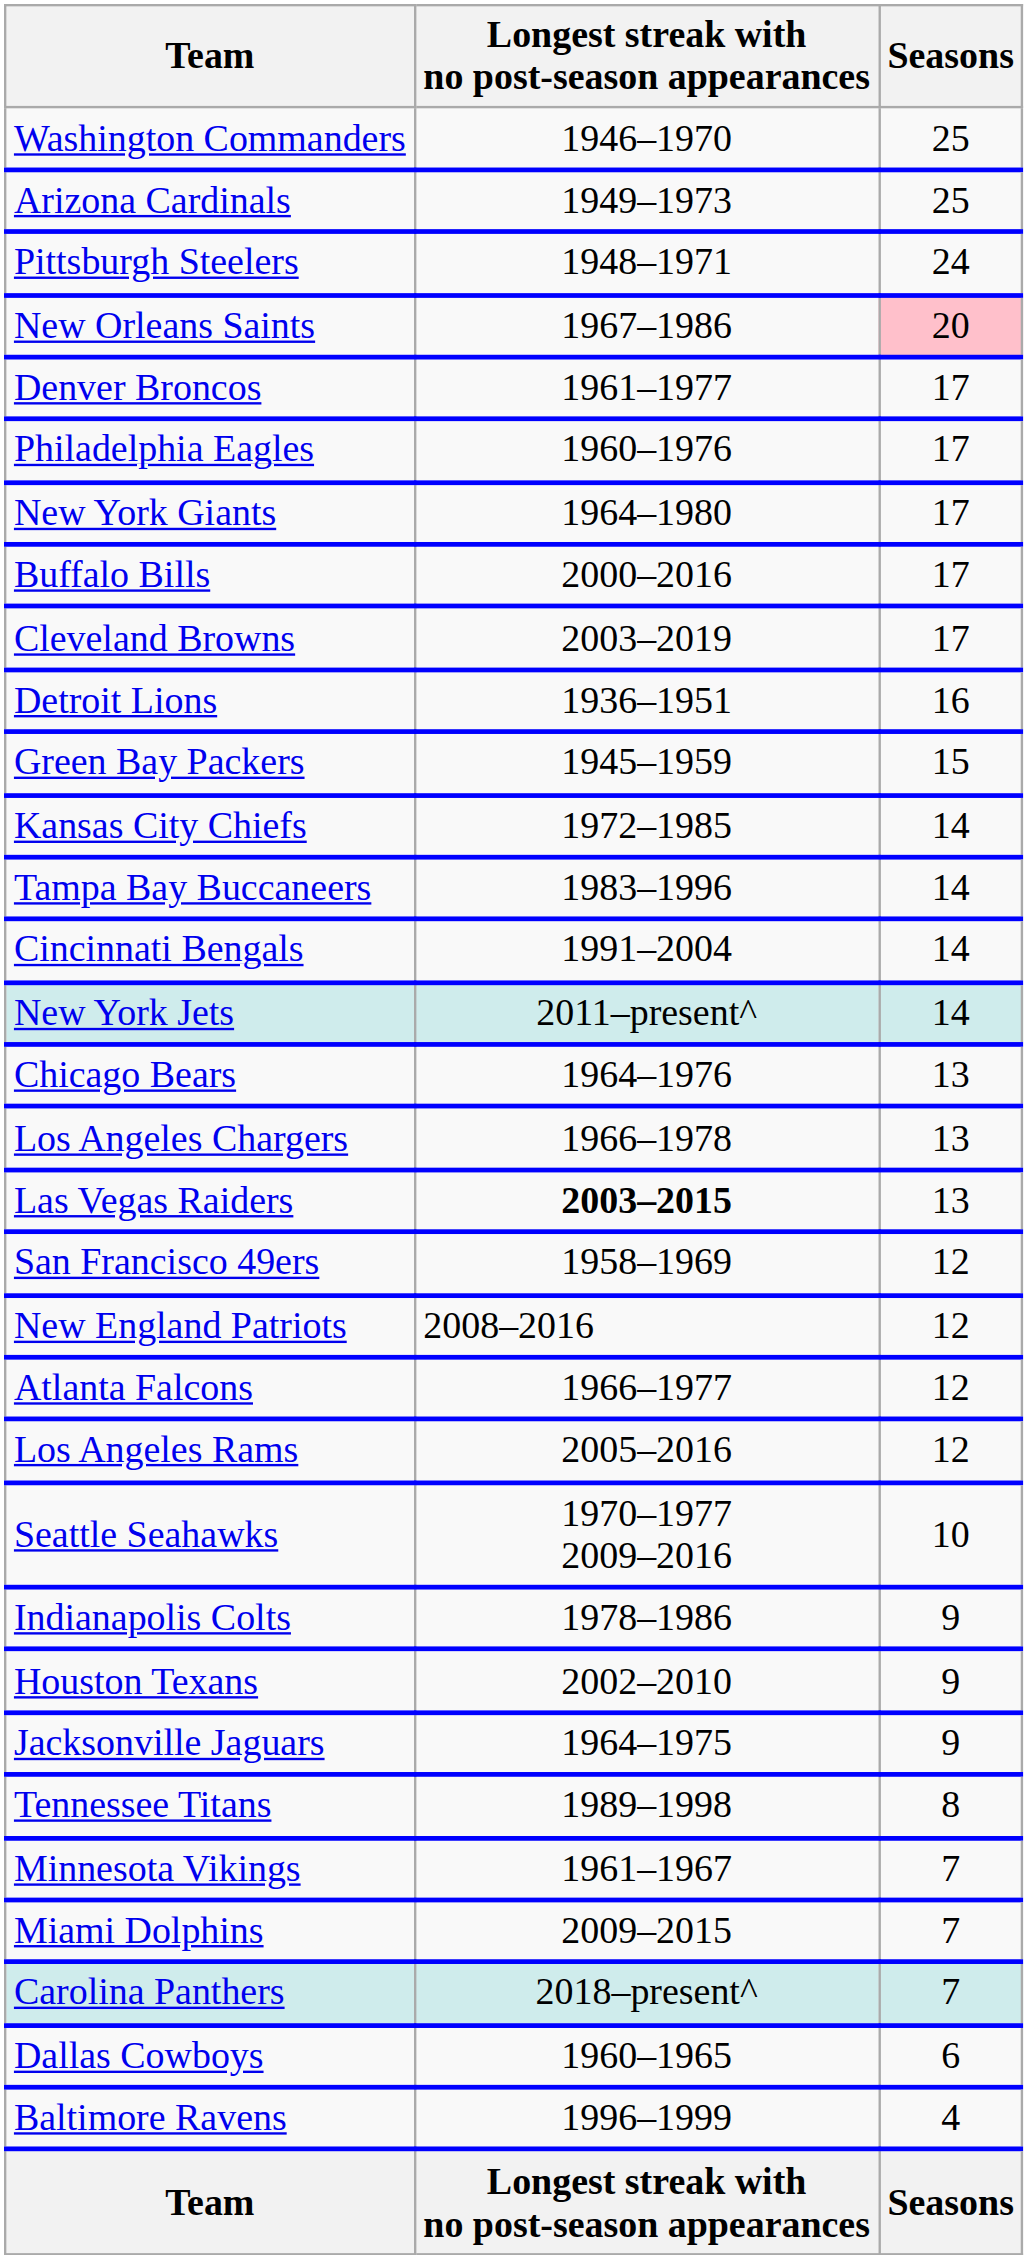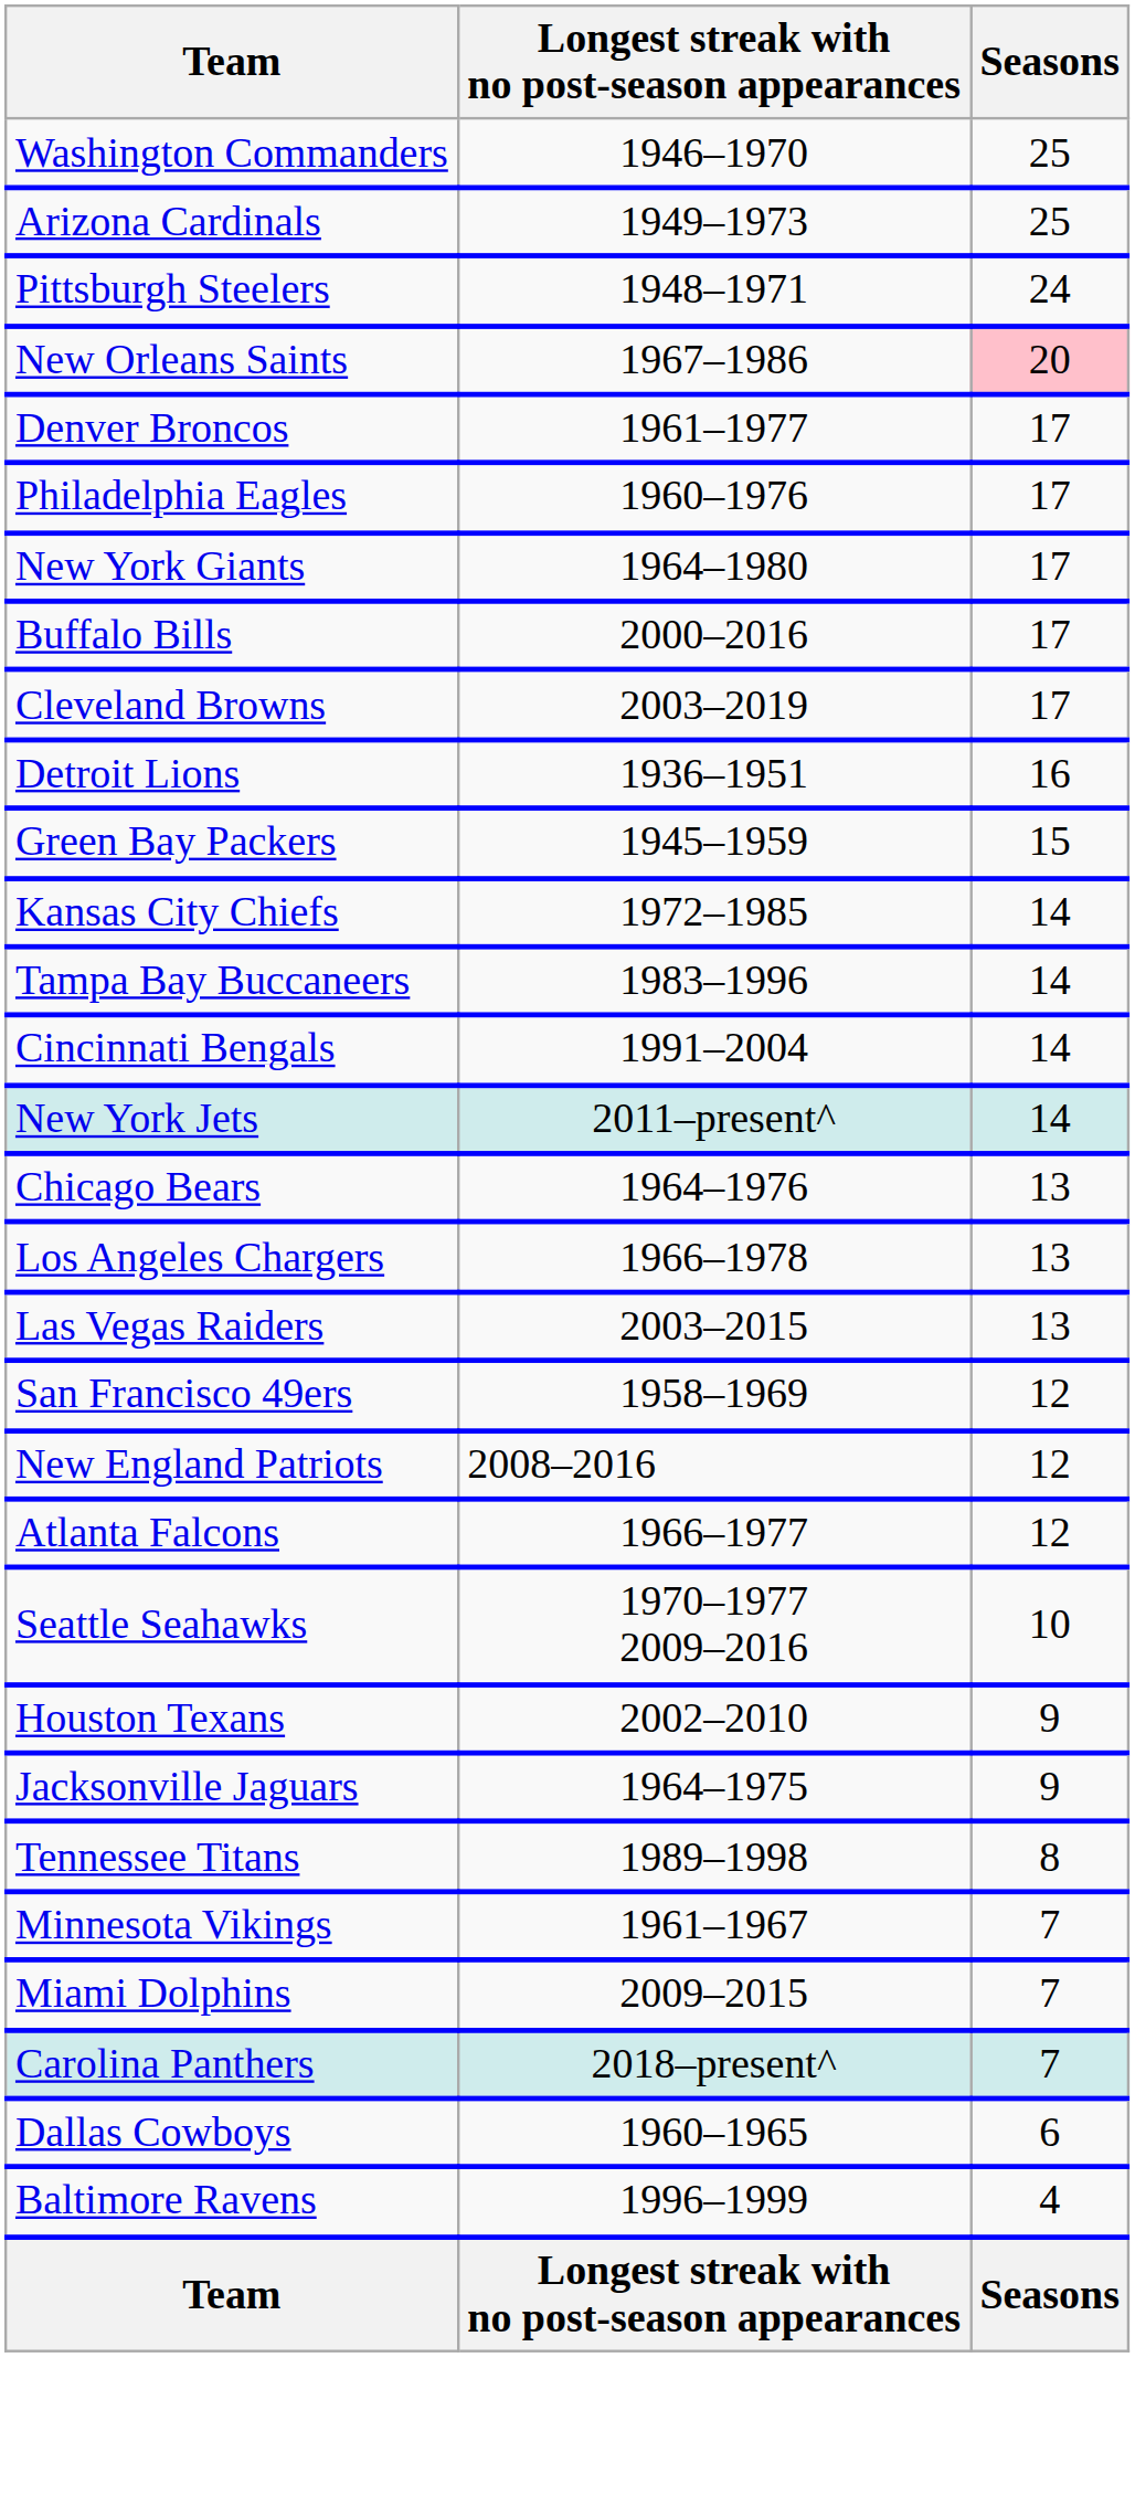Las Vegas Raiders | Longest streak with no post-season appearances: bold -> normal
- row: Los Angeles Rams | 2005–2016 | 12
- row: Indianapolis Colts | 1978–1986 | 9
